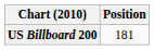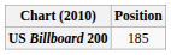US Billboard 200 | Position: 181 -> 185
